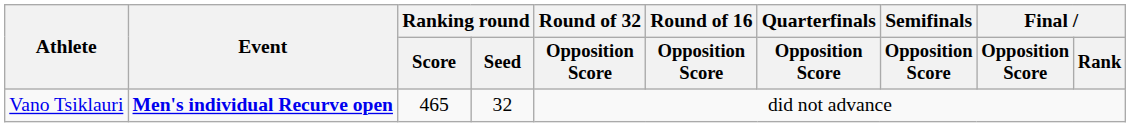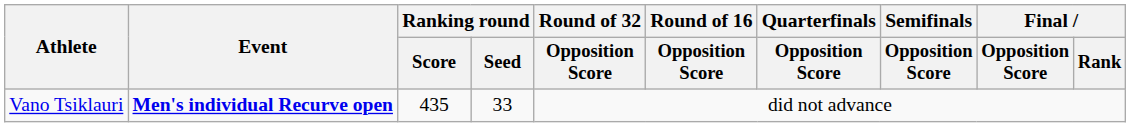Vano Tsiklauri | Ranking round / Score: 465 -> 435
Vano Tsiklauri | Ranking round / Seed: 32 -> 33
